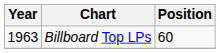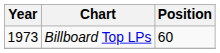Billboard Top LPs | Year: 1963 -> 1973
